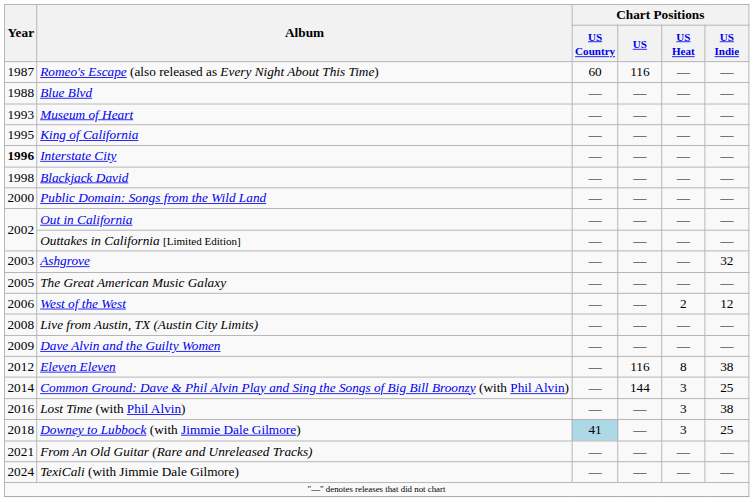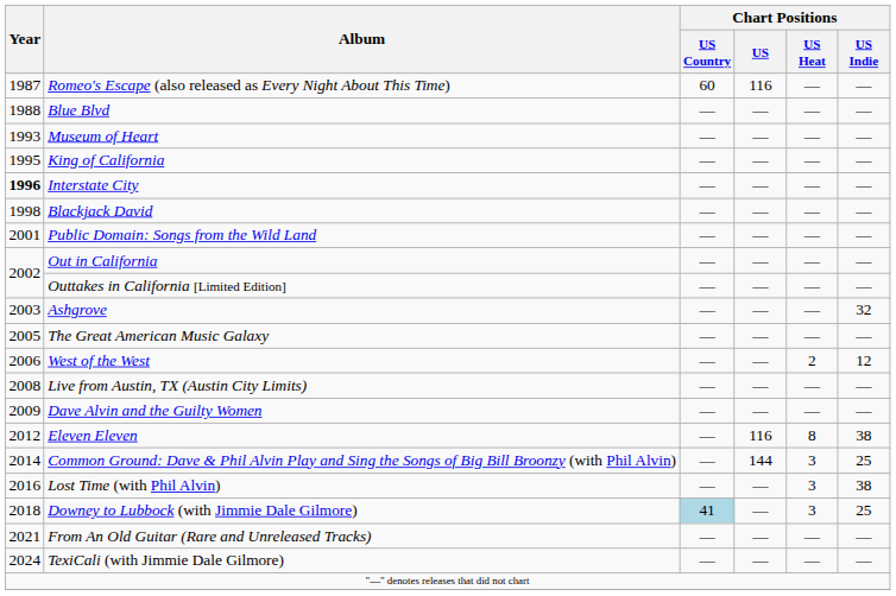Public Domain: Songs from the Wild Land | Year: 2000 -> 2001
